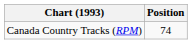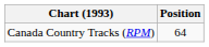Canada Country Tracks (RPM) | Position: 74 -> 64
